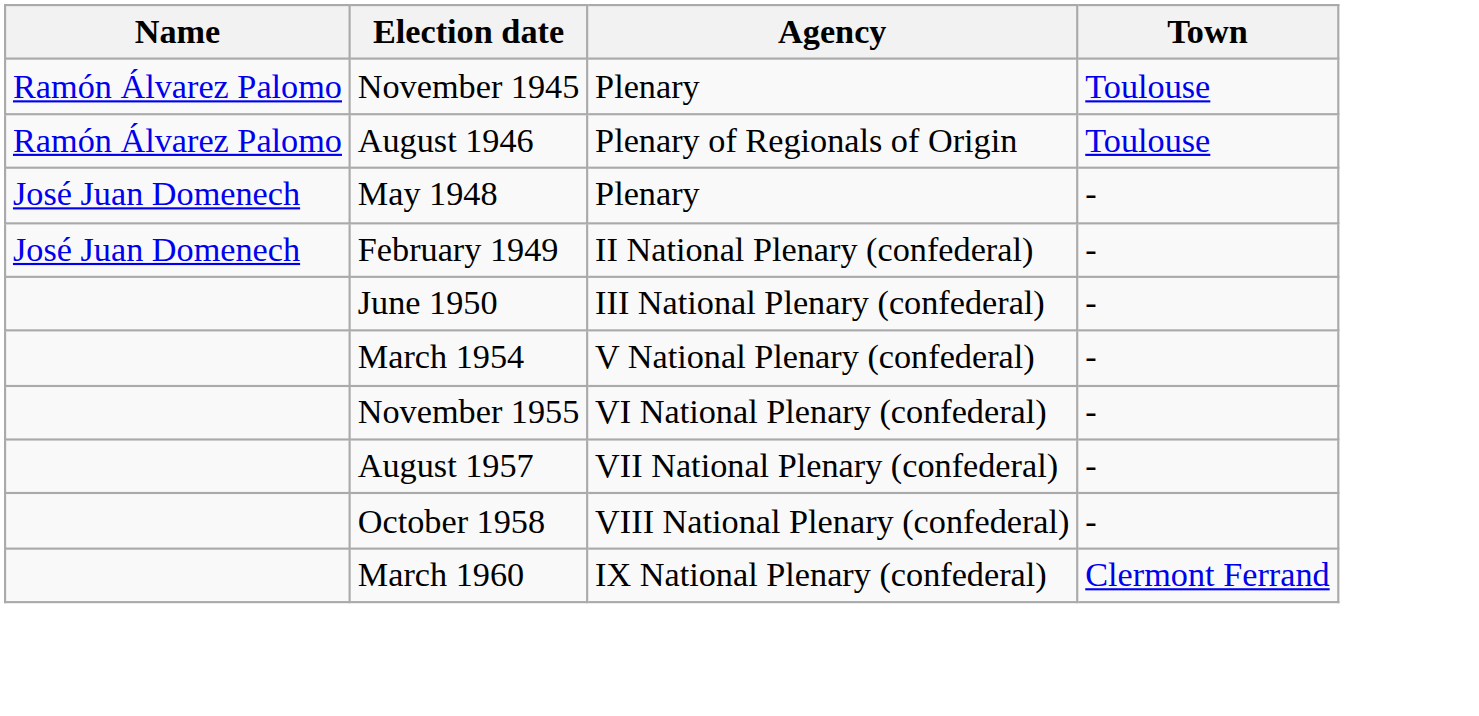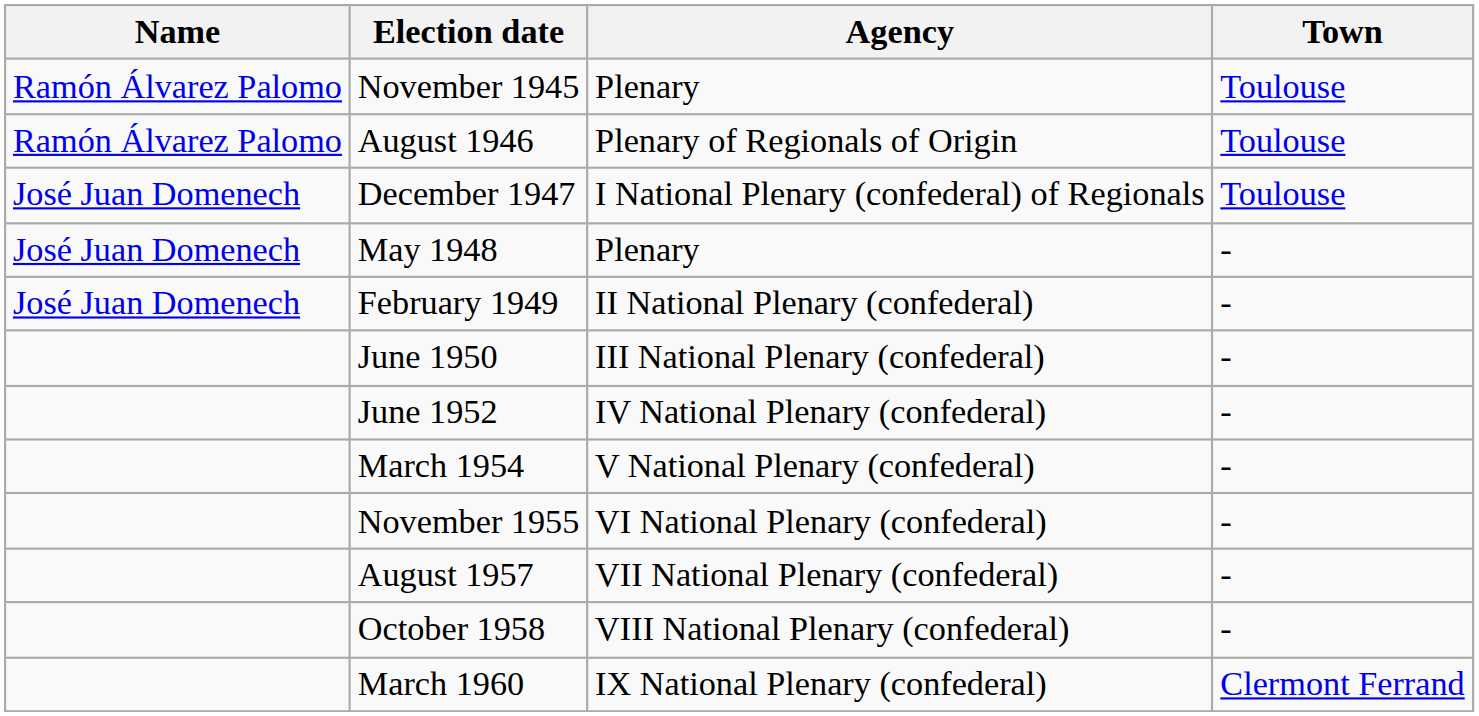+ row: José Juan Domenech | December 1947 | I National Plenary (confederal) of Regionals | Toulouse
+ row: June 1952 | IV National Plenary (confederal) | -
